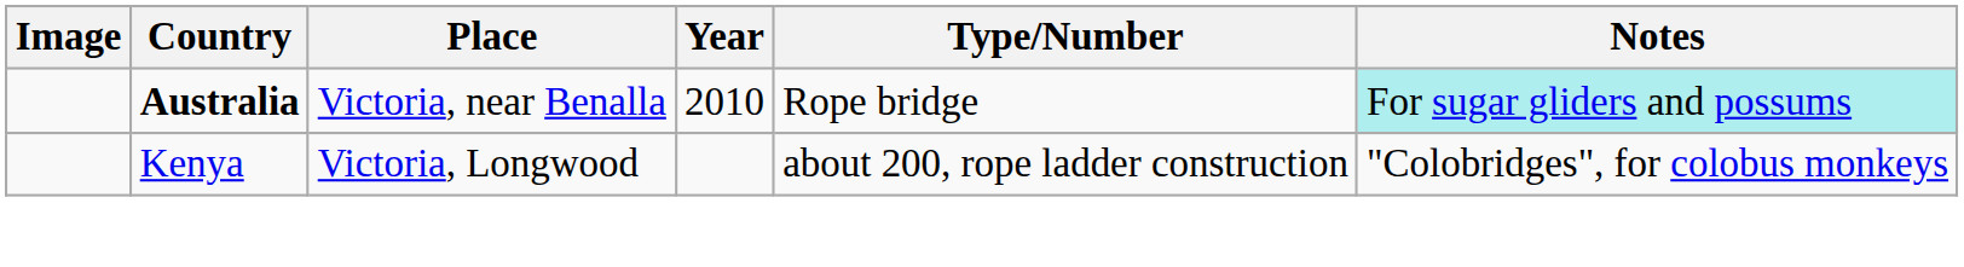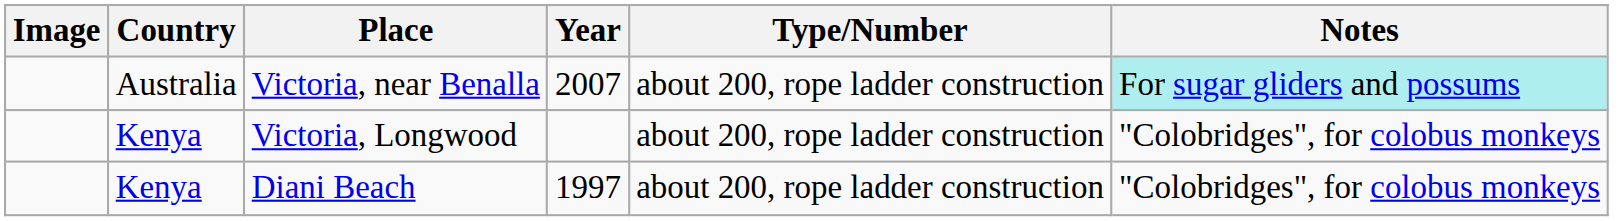Victoria, near Benalla | Country: bold -> normal
Victoria, near Benalla | Year: 2010 -> 2007
Victoria, near Benalla | Type/Number: Rope bridge -> about 200, rope ladder construction
+ row: Kenya | Diani Beach | 1997 | about 200, rope ladder construction | "Colobridges", for colobus monkeys
